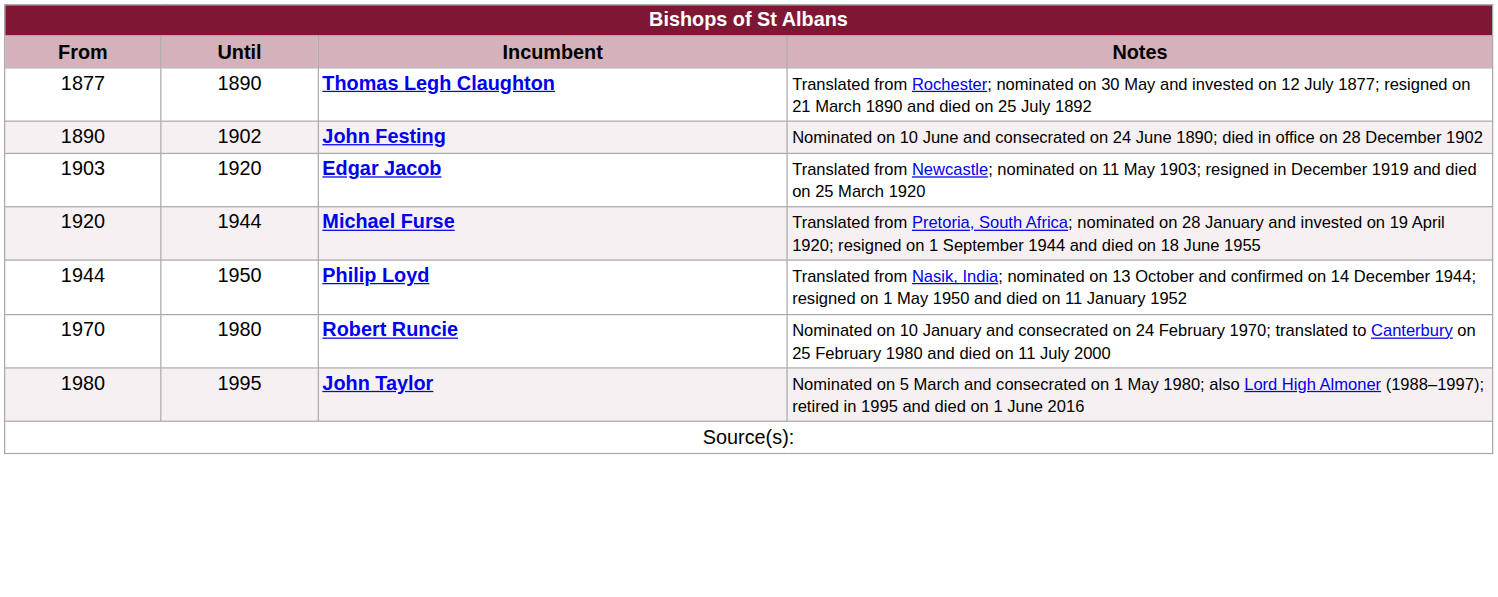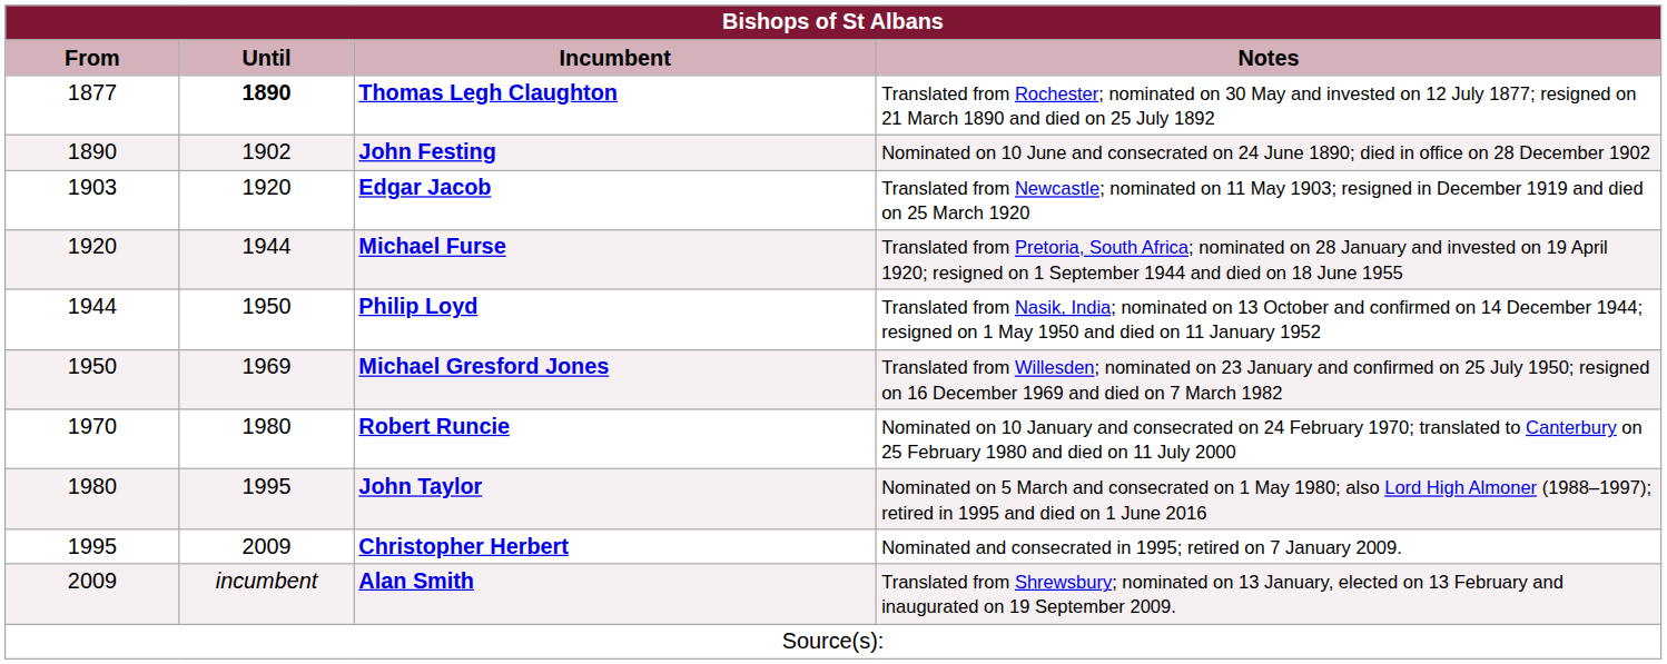Thomas Legh Claughton | Until: normal -> bold
+ row: 1950 | 1969 | Michael Gresford Jones | Translated from Willesden; nominated on 23 January and confirmed on 25 July 1950; resigned on 16 December 1969 and died on 7 March 1982
+ row: 1995 | 2009 | Christopher Herbert | Nominated and consecrated in 1995; retired on 7 January 2009.
+ row: 2009 | incumbent | Alan Smith | Translated from Shrewsbury; nominated on 13 January, elected on 13 February and inaugurated on 19 September 2009.
